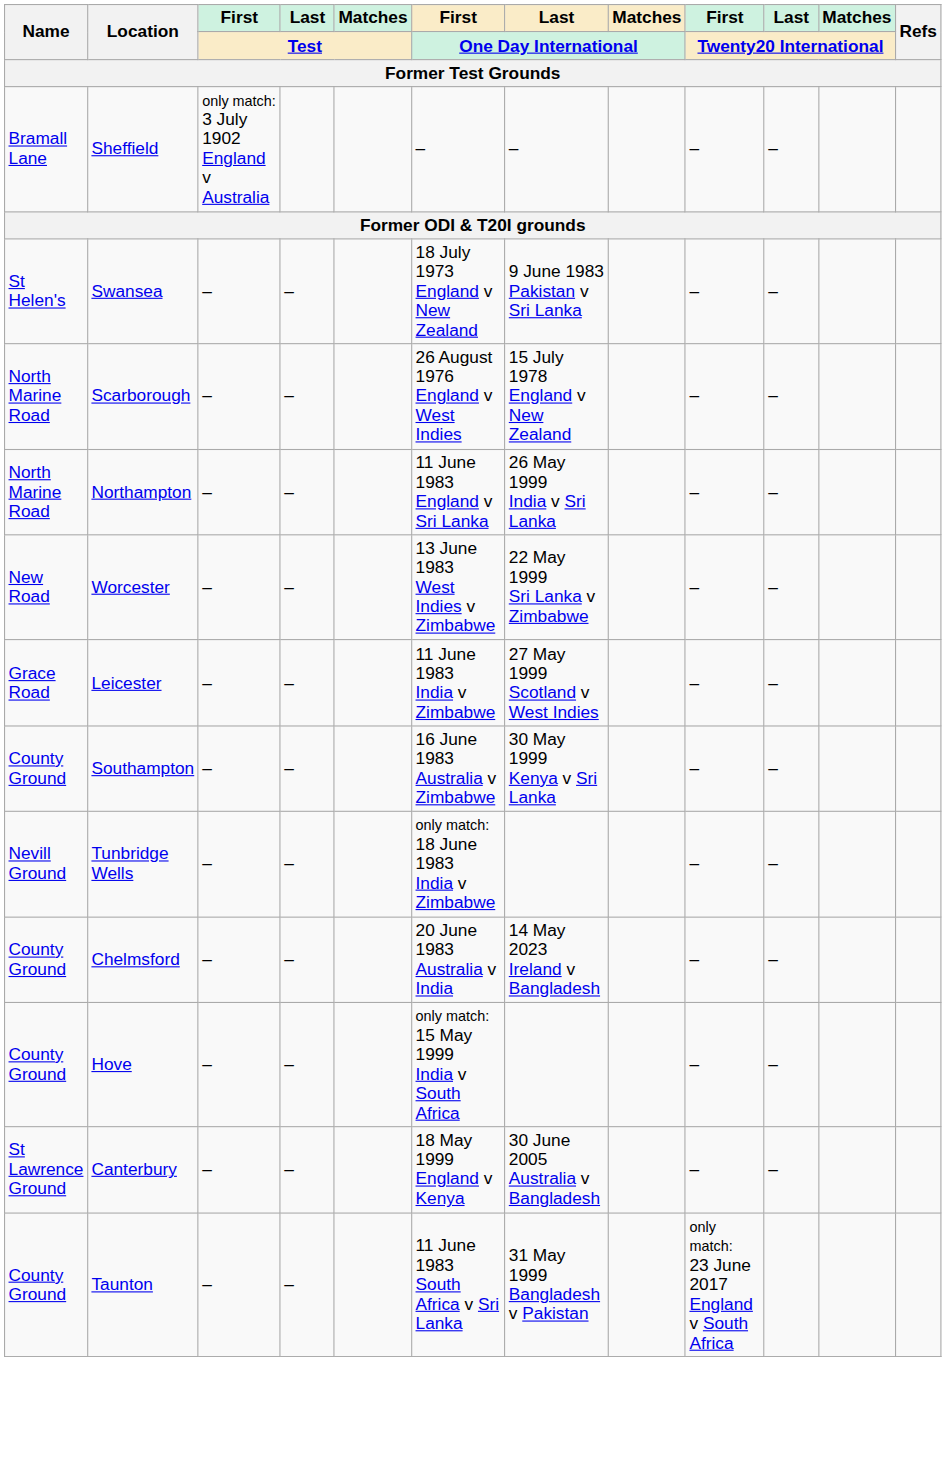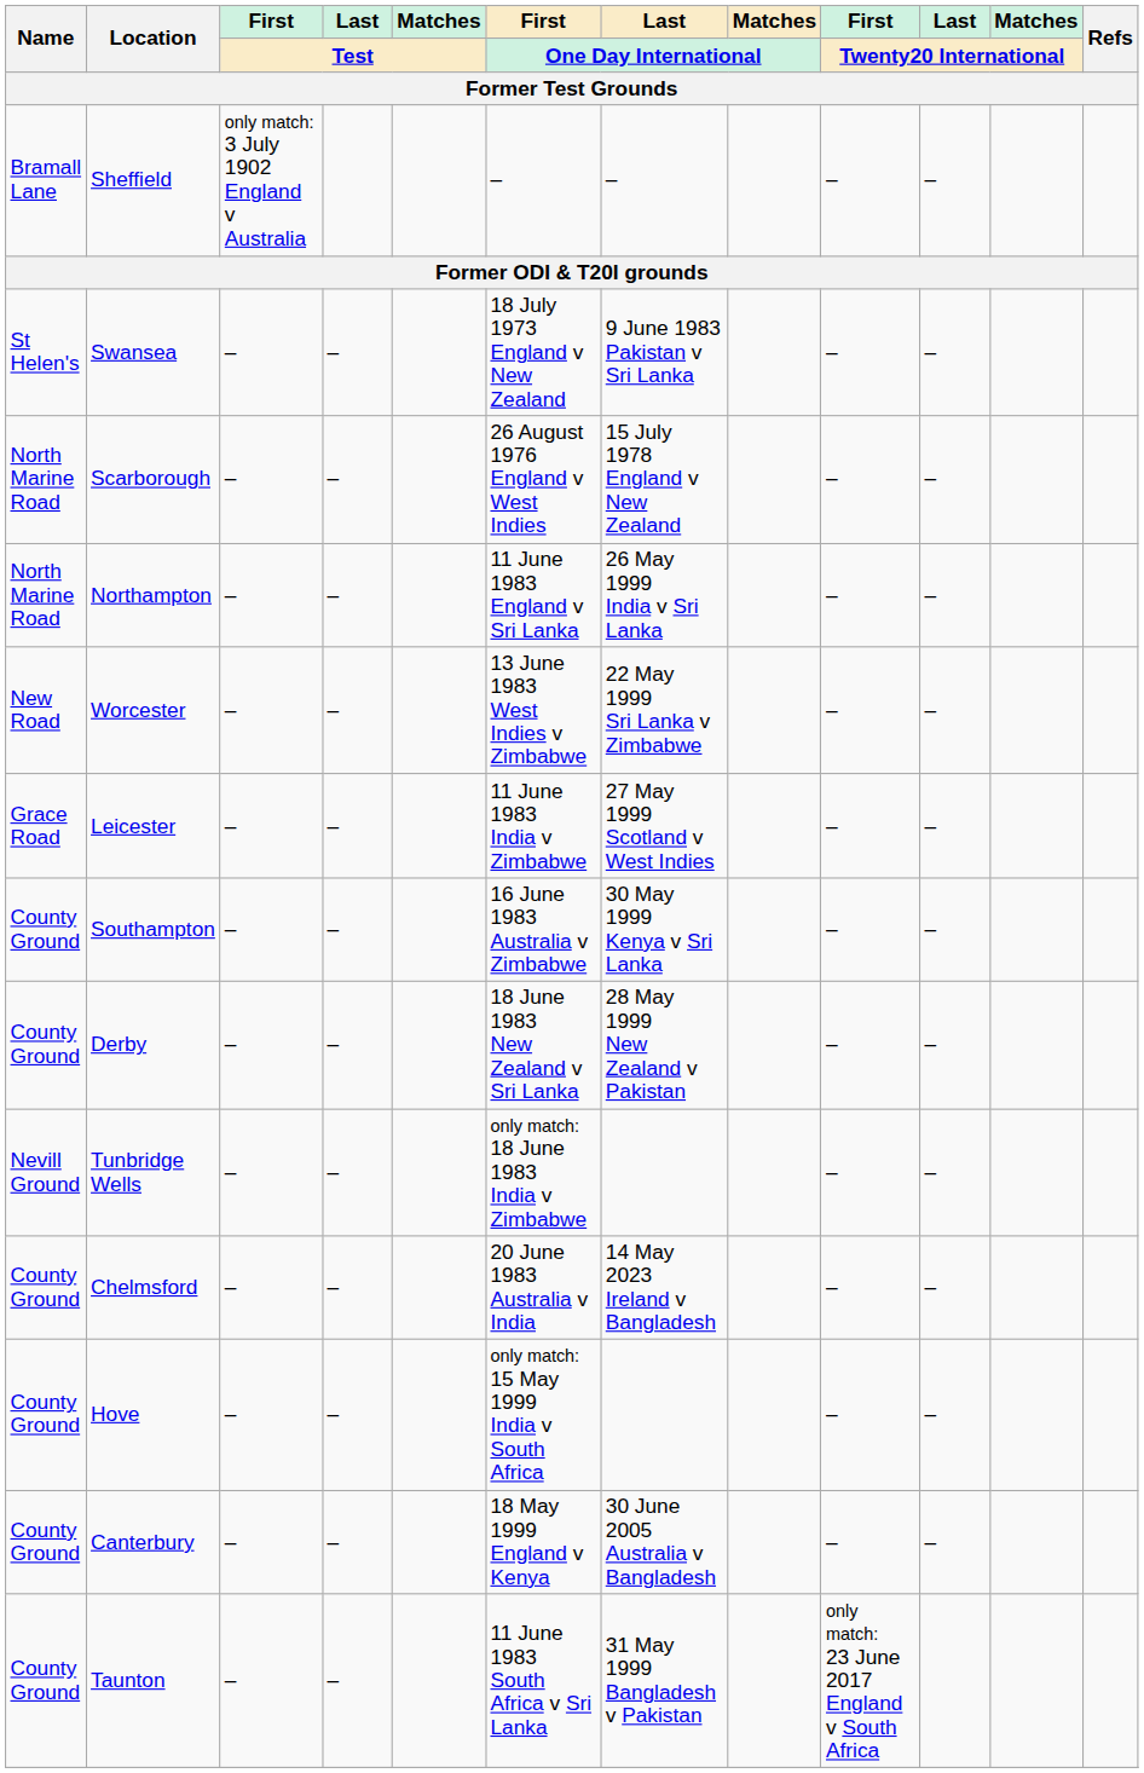+ row: County Ground | Derby | – | – | 18 June 1983 New Zealand v Sri Lanka | 28 May 1999 New Zealand v Pakistan | – | –
Canterbury | Name: St Lawrence Ground -> County Ground
